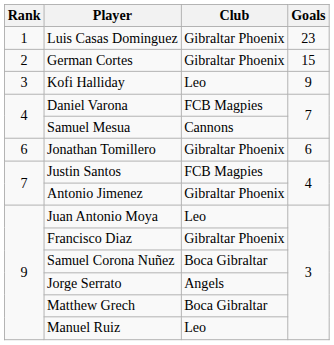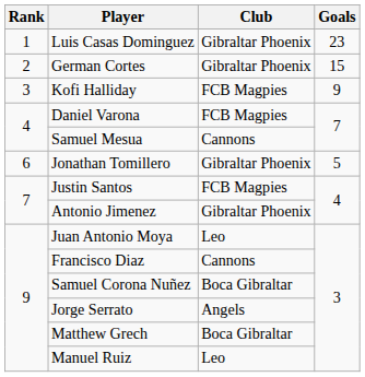Kofi Halliday | Club: Leo -> FCB Magpies
Jonathan Tomillero | Goals: 6 -> 5
Francisco Diaz | Club: Gibraltar Phoenix -> Cannons
